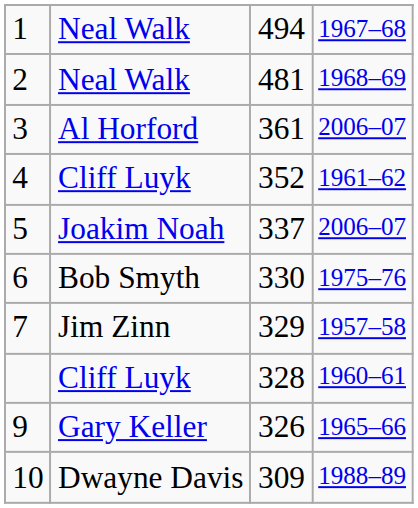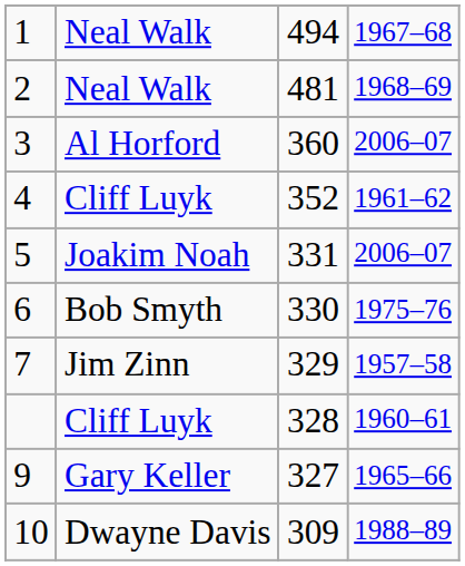3 | column 3: 361 -> 360
5 | column 3: 337 -> 331
9 | column 3: 326 -> 327
